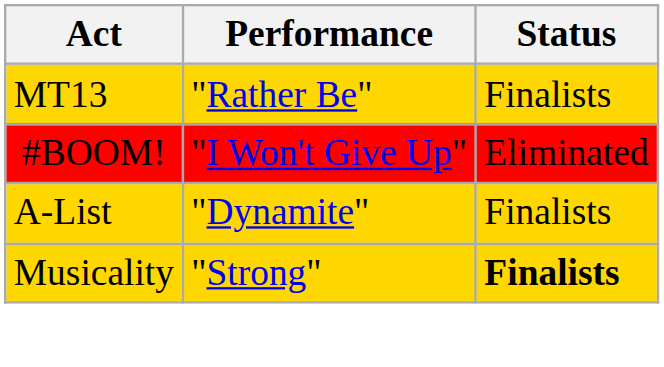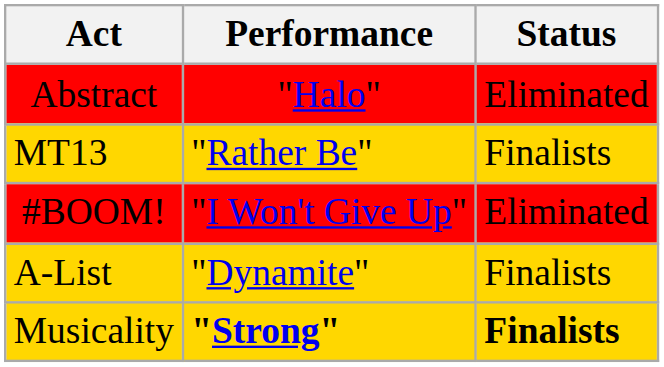+ row: Abstract | "Halo" | Eliminated
Musicality | Performance: normal -> bold
